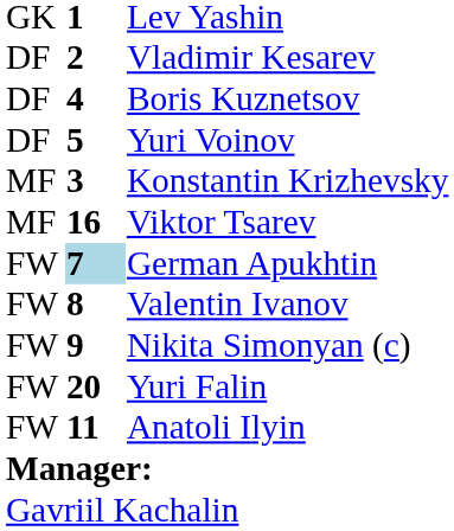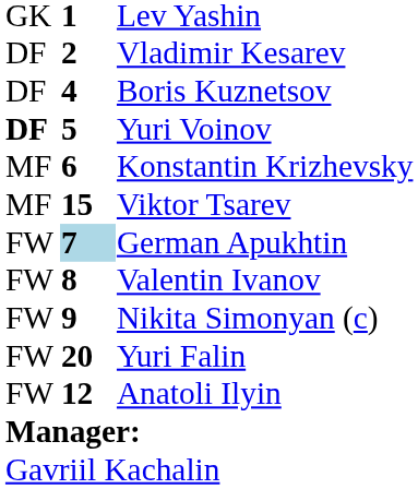Yuri Voinov | column 1: normal -> bold
Konstantin Krizhevsky | column 2: 3 -> 6
Viktor Tsarev | column 2: 16 -> 15
Anatoli Ilyin | column 2: 11 -> 12
